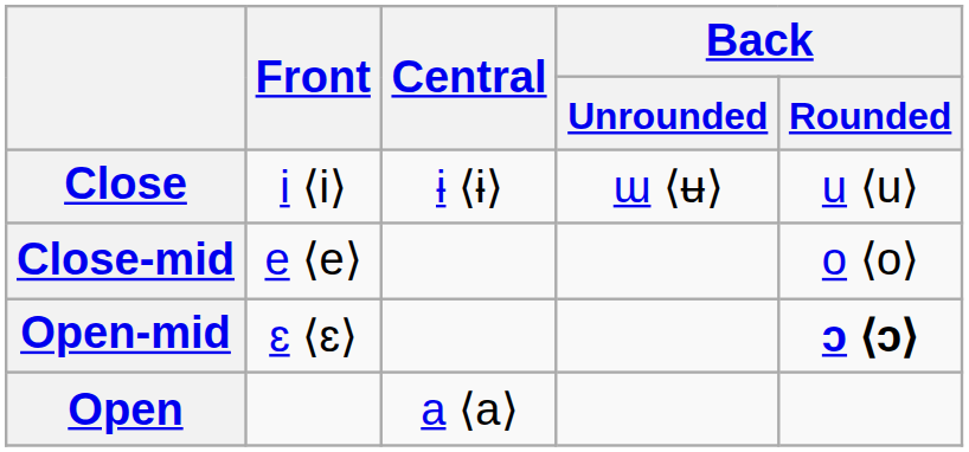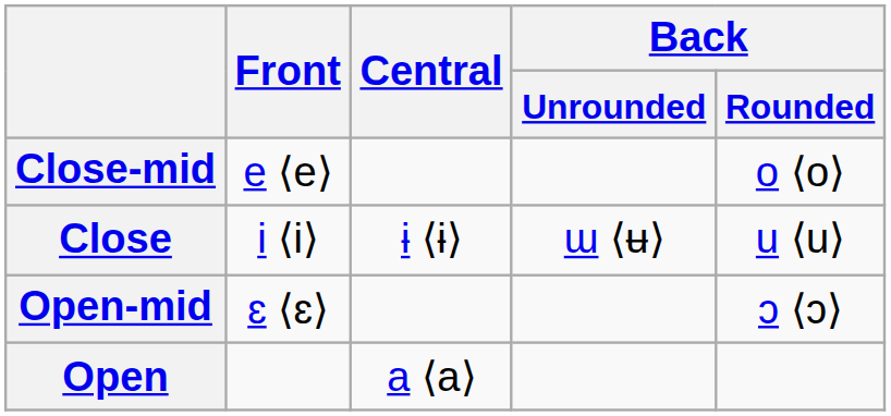rows swapped: Close <-> Close-mid
Open-mid | Back / Rounded: bold -> normal
